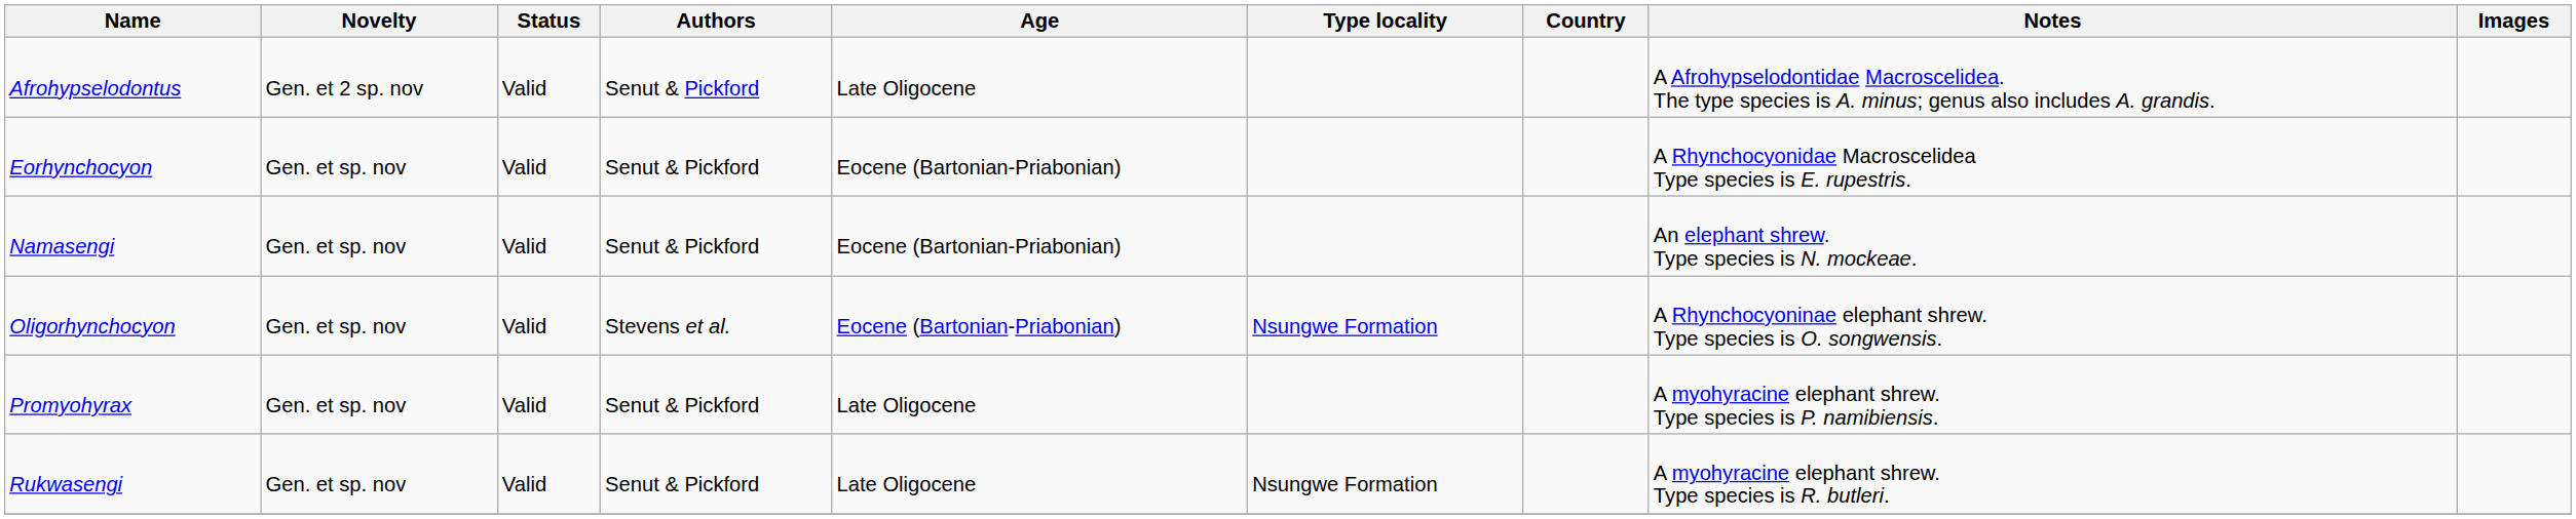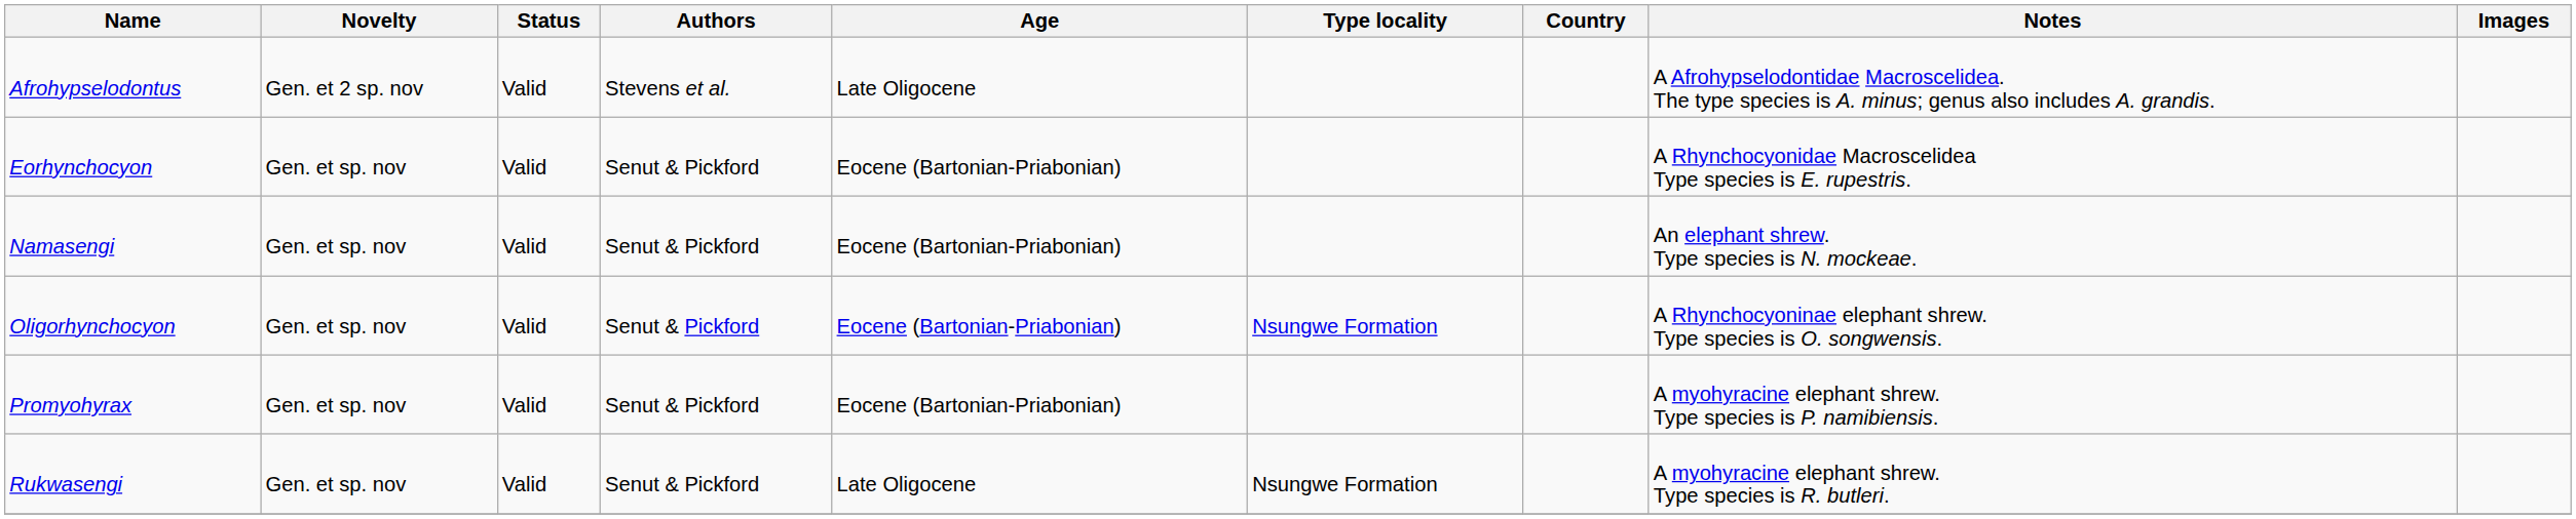Afrohypselodontus | Authors: Senut & Pickford -> Stevens et al.
Oligorhynchocyon | Authors: Stevens et al. -> Senut & Pickford
Promyohyrax | Age: Late Oligocene -> Eocene (Bartonian-Priabonian)
